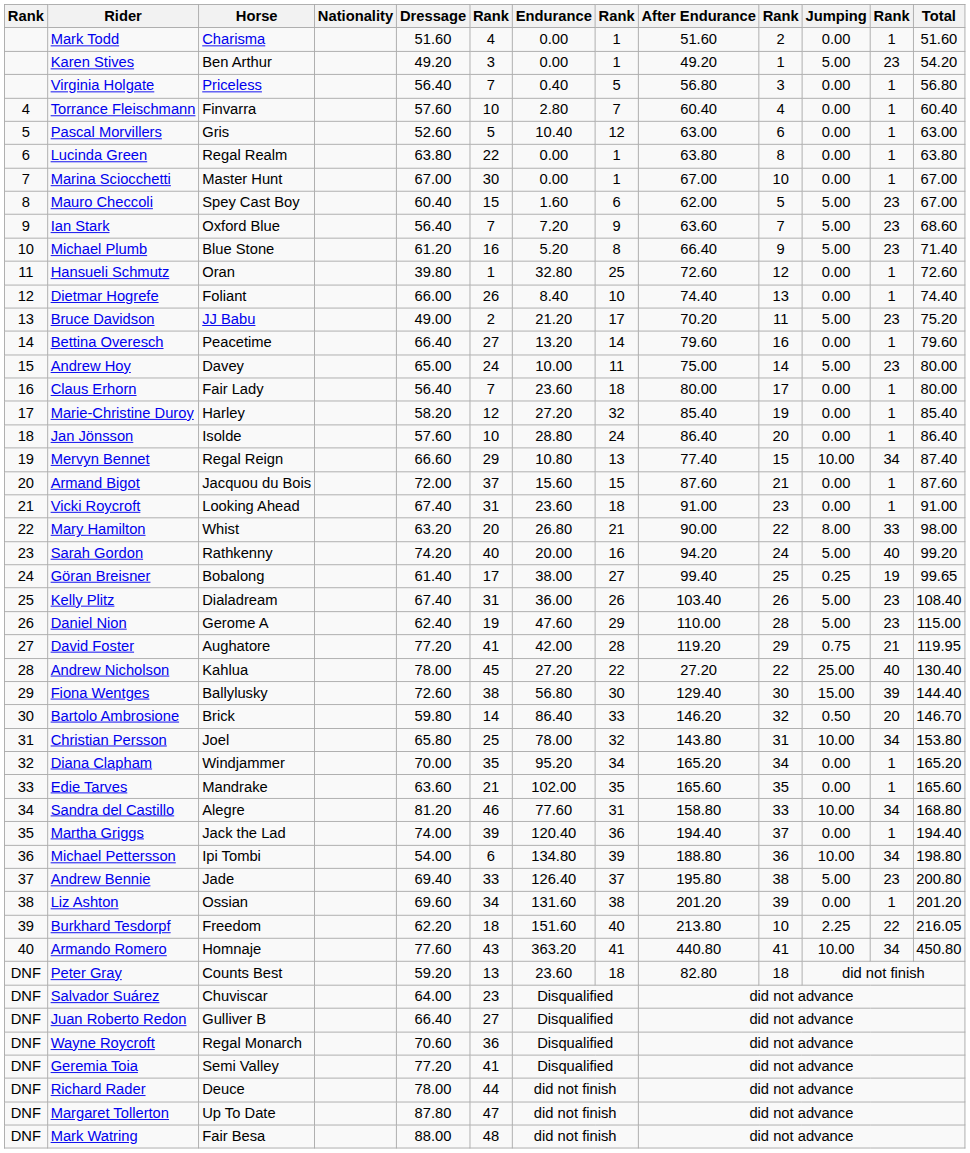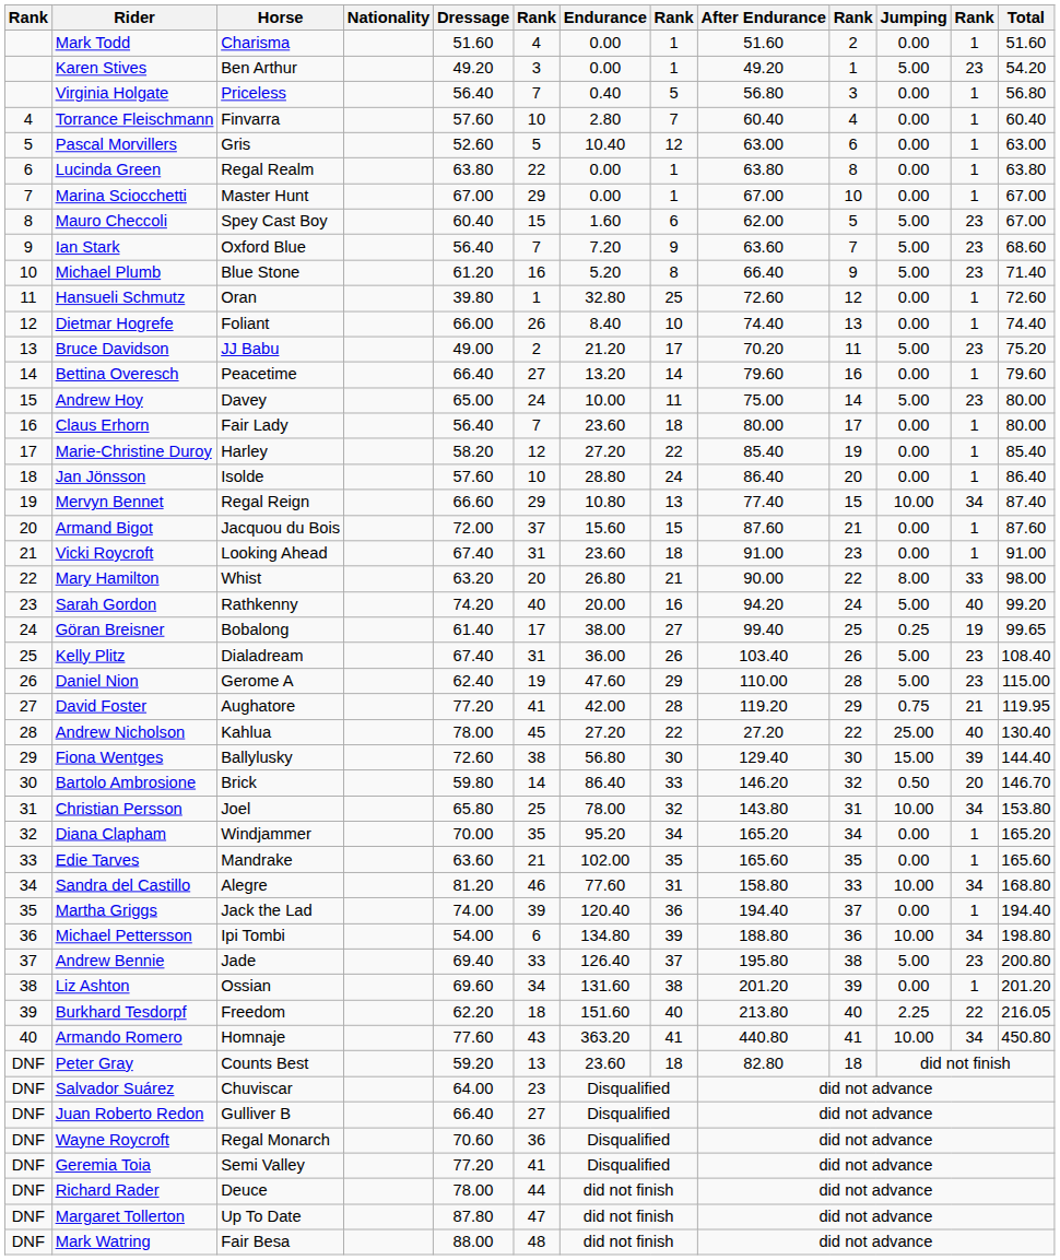Marina Sciocchetti | column 6: 30 -> 29
Marie-Christine Duroy | column 8: 32 -> 22
Burkhard Tesdorpf | column 10: 10 -> 40
